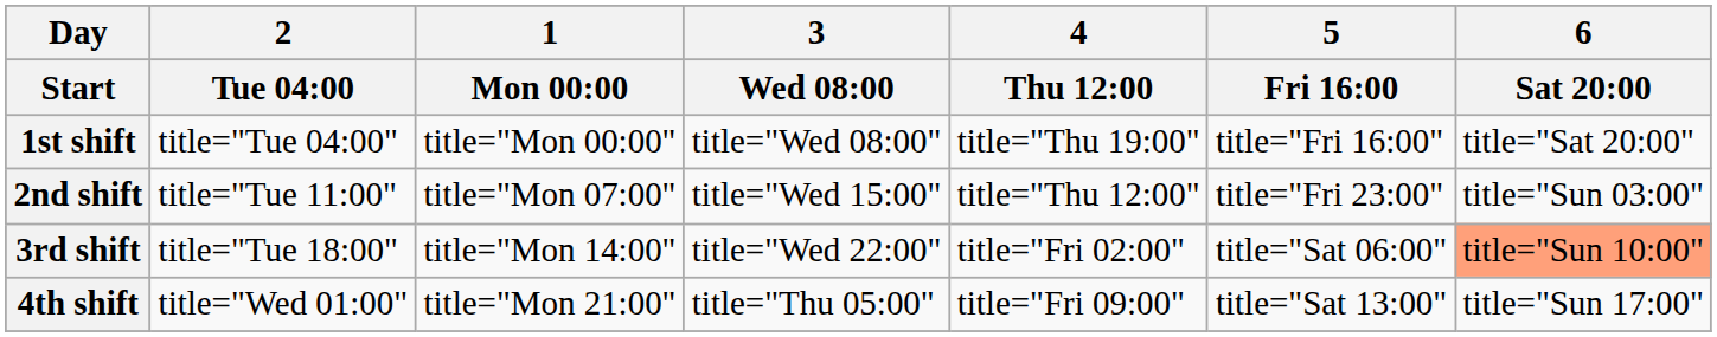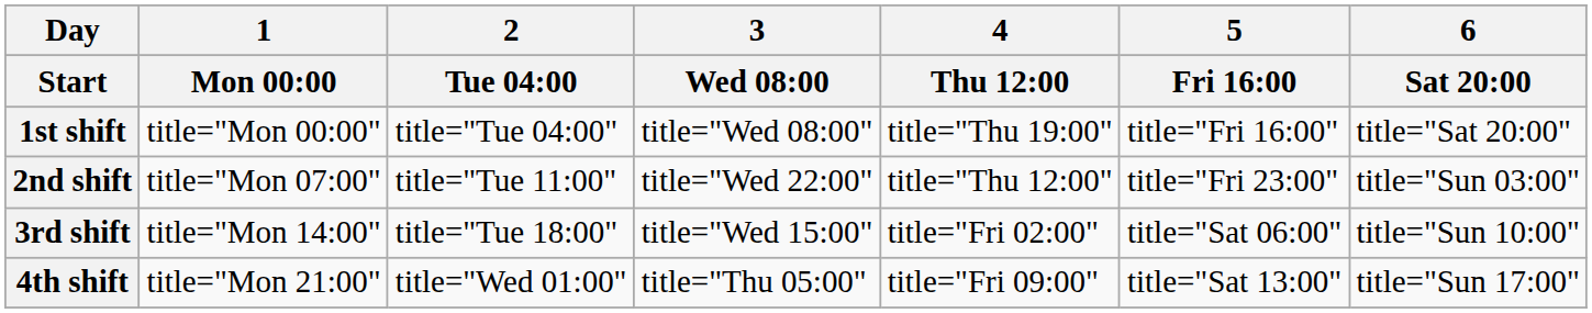columns swapped: 1 / Mon 00:00 <-> 2 / Tue 04:00
2nd shift | 3 / Wed 08:00: title="Wed 15:00" -> title="Wed 22:00"
3rd shift | 3 / Wed 08:00: title="Wed 22:00" -> title="Wed 15:00"
3rd shift | 6 / Sat 20:00: lightsalmon background -> no background
